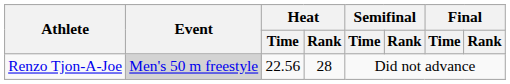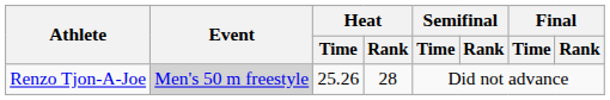Renzo Tjon-A-Joe | Heat / Time: 22.56 -> 25.26
